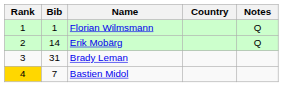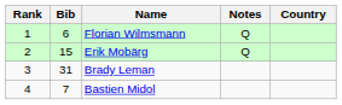columns swapped: Country <-> Notes
Florian Wilmsmann | Bib: 1 -> 6
Erik Mobärg | Bib: 14 -> 15
Bastien Midol | Rank: gold background -> no background
